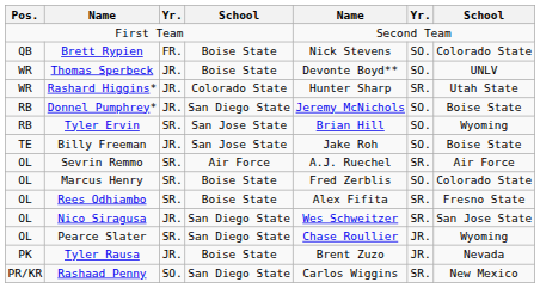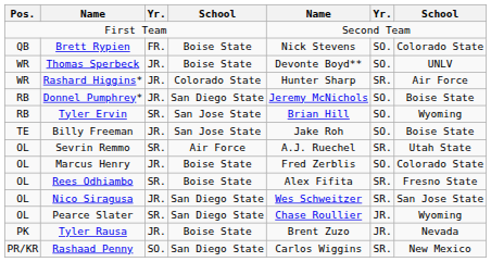Rashard Higgins* | column 7: Utah State -> Air Force
Sevrin Remmo | column 7: Air Force -> Utah State
Marcus Henry | column 3: SR. -> JR.
